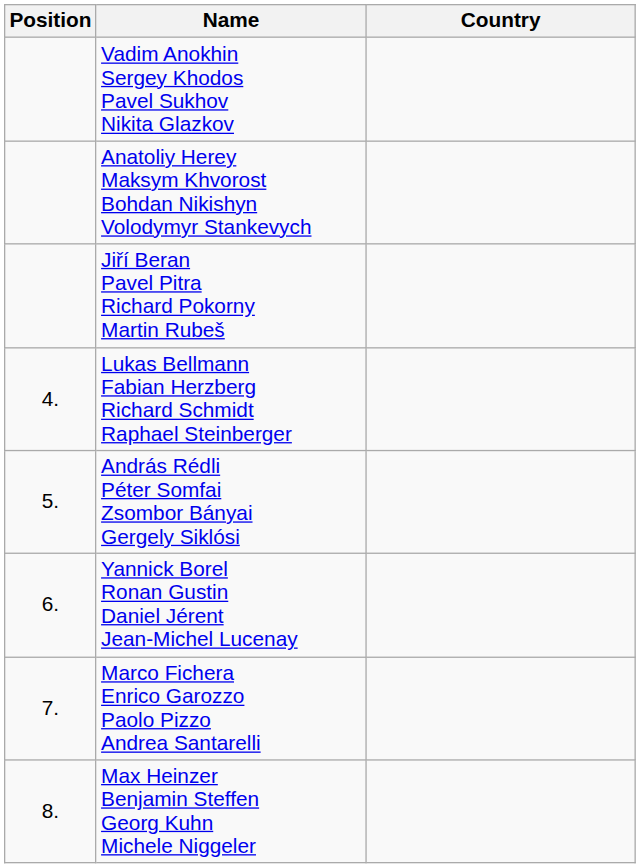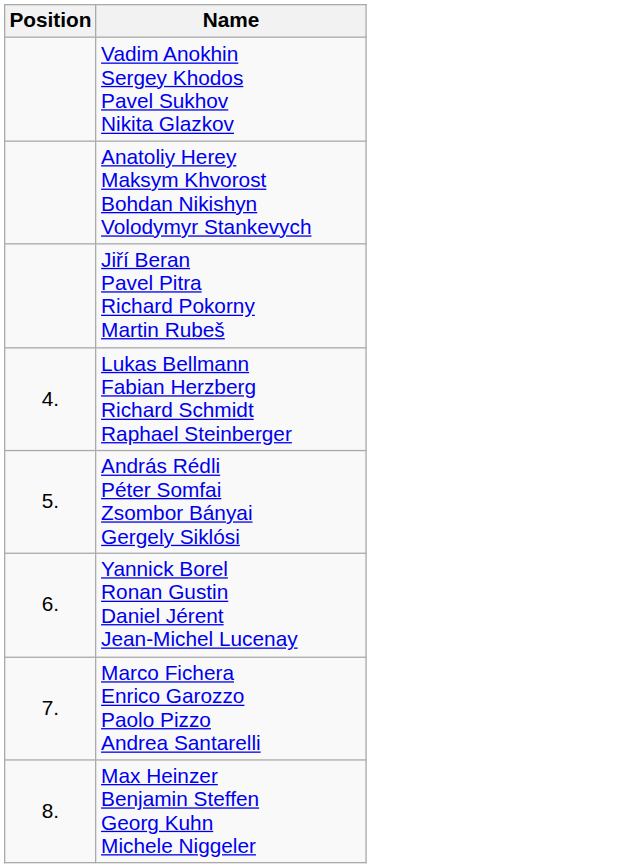- column: Country
